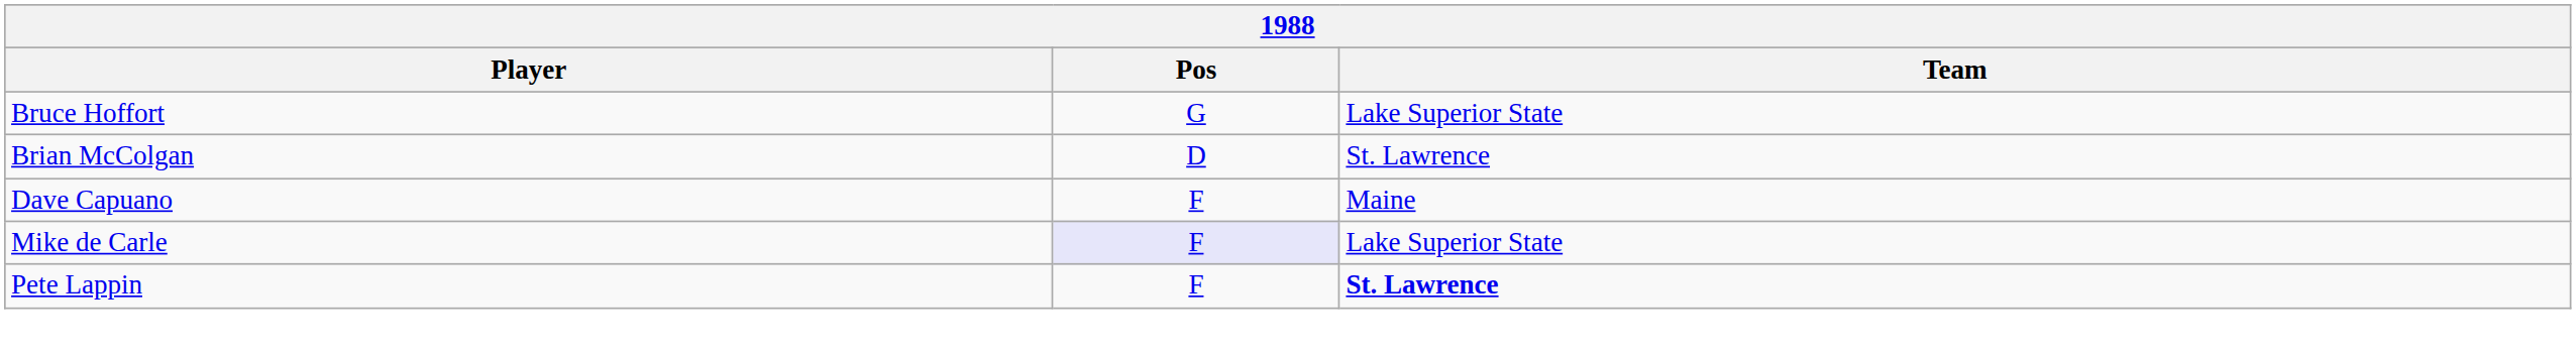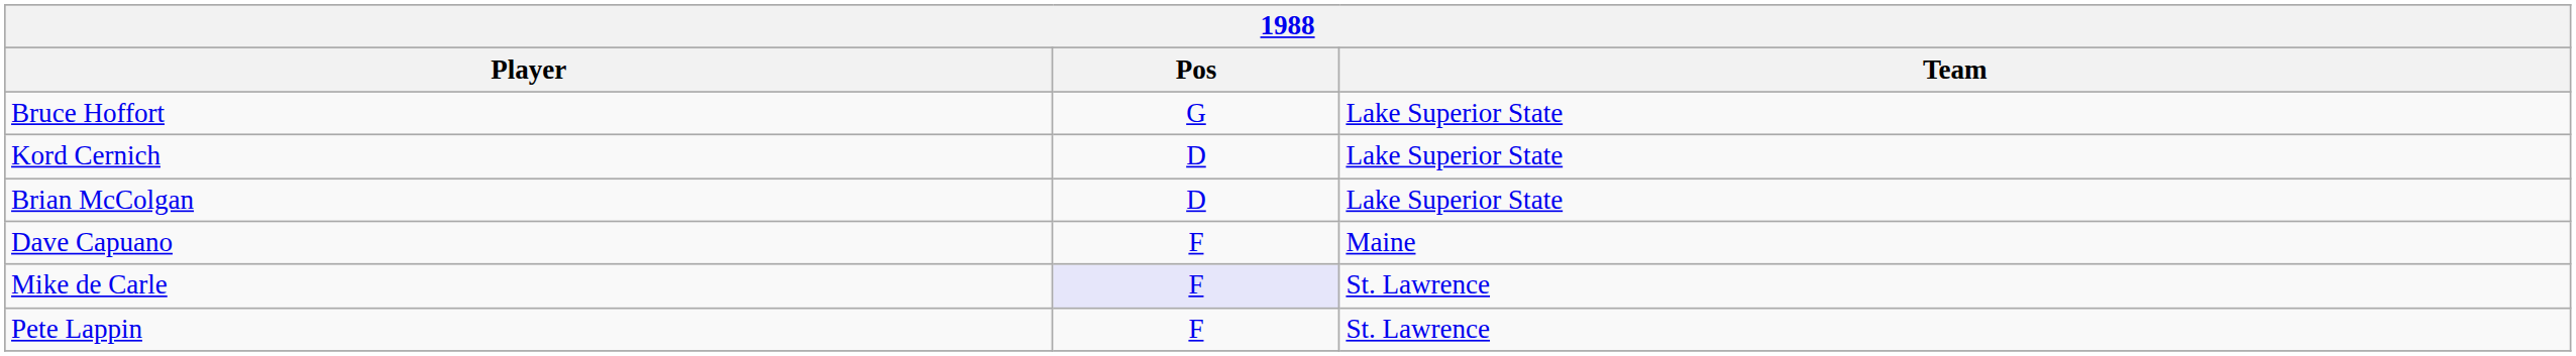+ row: Kord Cernich | D | Lake Superior State
Brian McColgan | Team: St. Lawrence -> Lake Superior State
Mike de Carle | Team: Lake Superior State -> St. Lawrence
Pete Lappin | Team: bold -> normal
